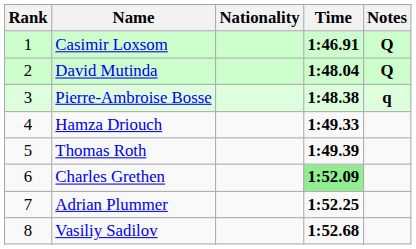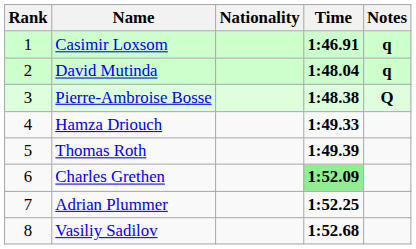Casimir Loxsom | Notes: Q -> q
David Mutinda | Notes: Q -> q
Pierre-Ambroise Bosse | Notes: q -> Q
